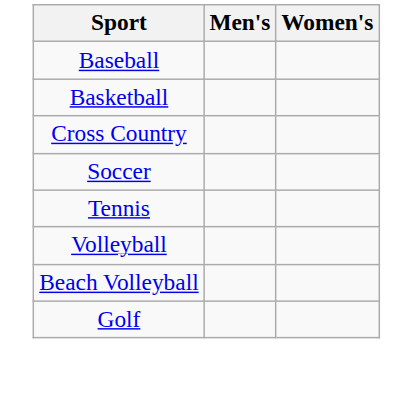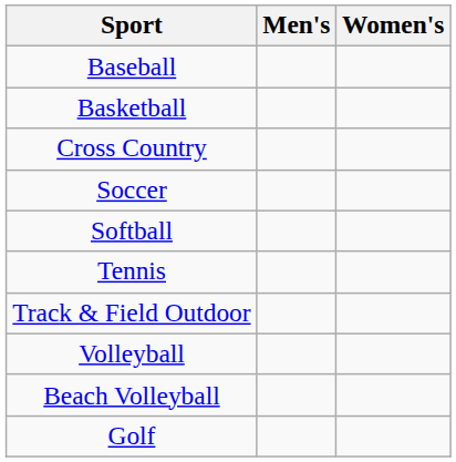+ row: Softball
+ row: Track & Field Outdoor
